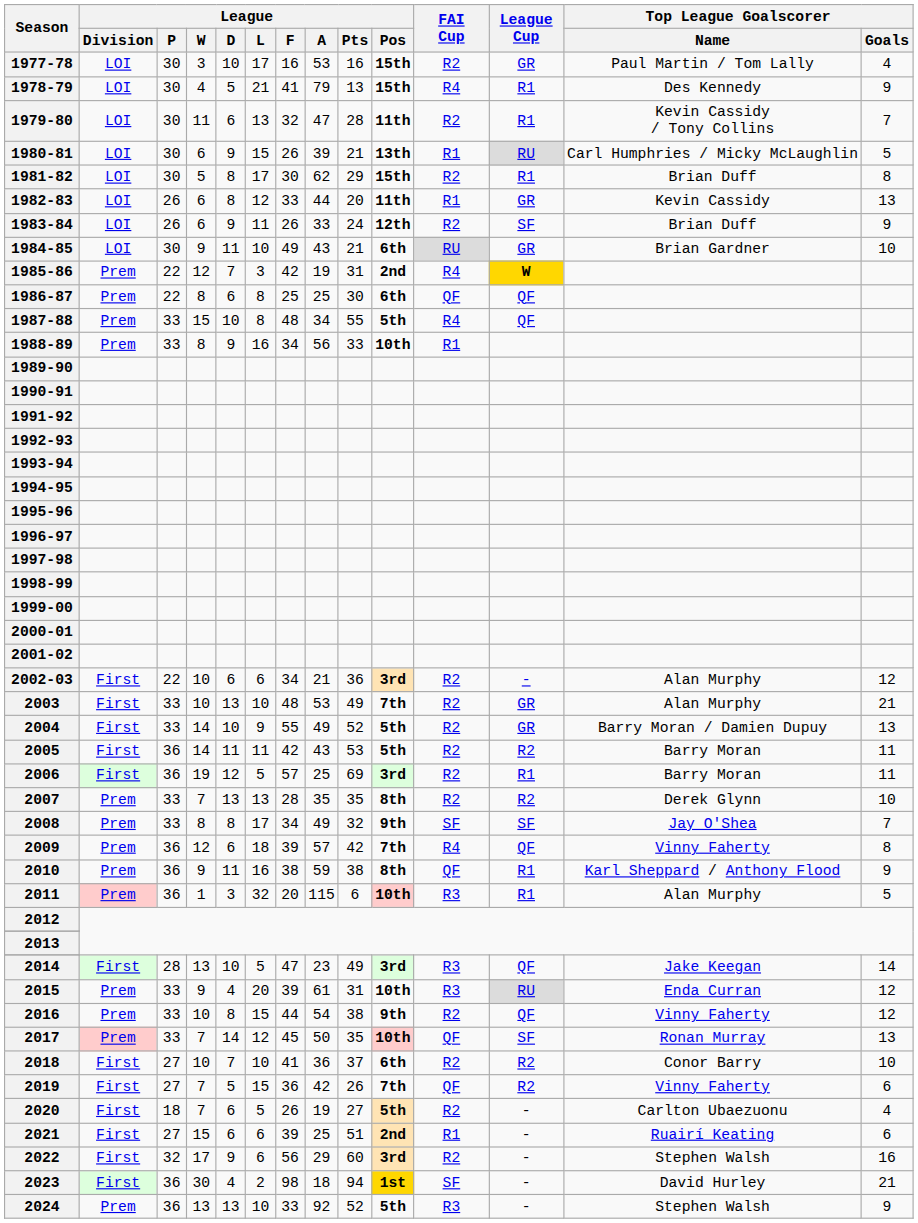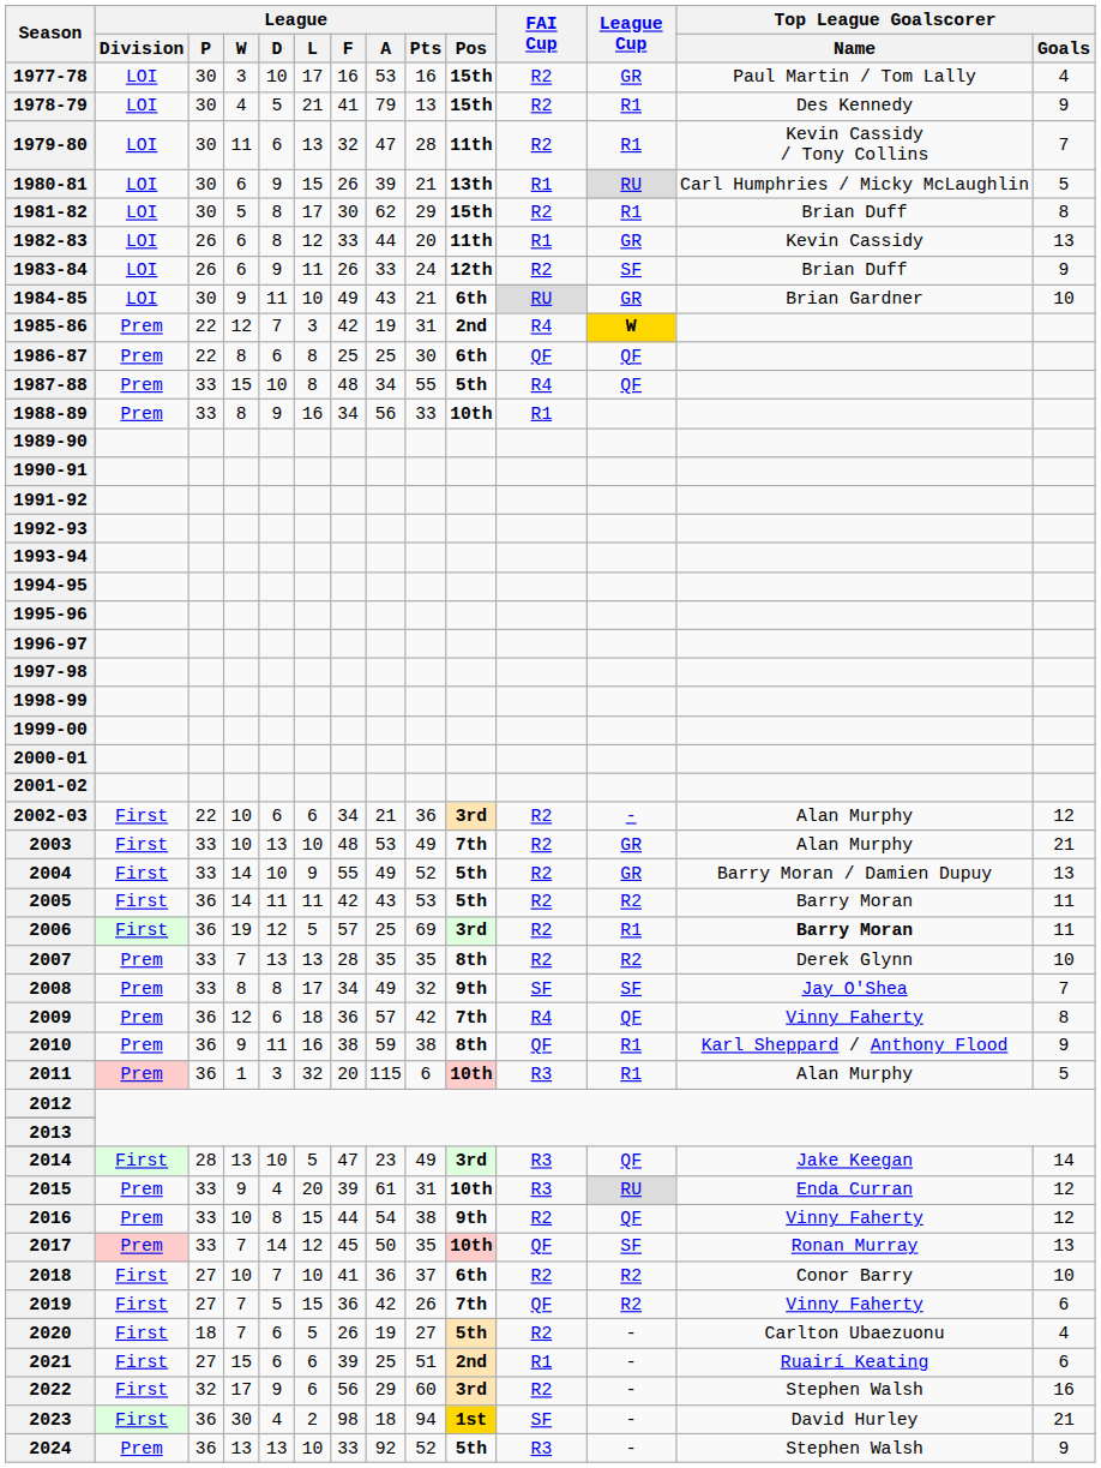1978-79 | FAI Cup: R4 -> R2
2006 | Top League Goalscorer / Name: normal -> bold
2009 | League / F: 39 -> 36
